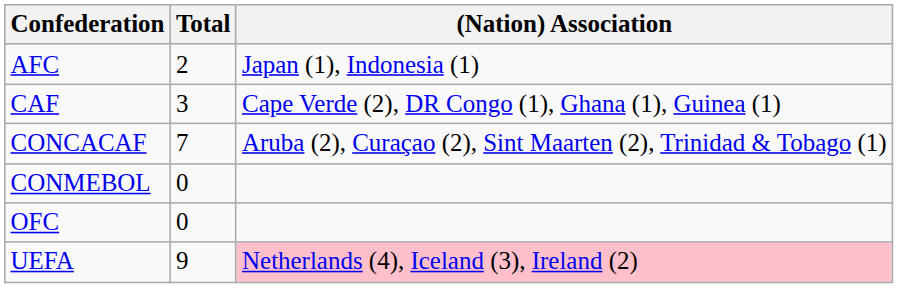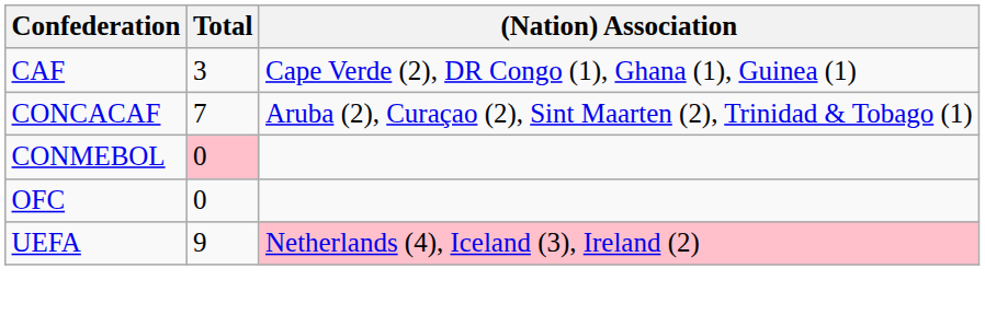- row: AFC | 2 | Japan (1), Indonesia (1)
CONMEBOL | Total: no background -> pink background
